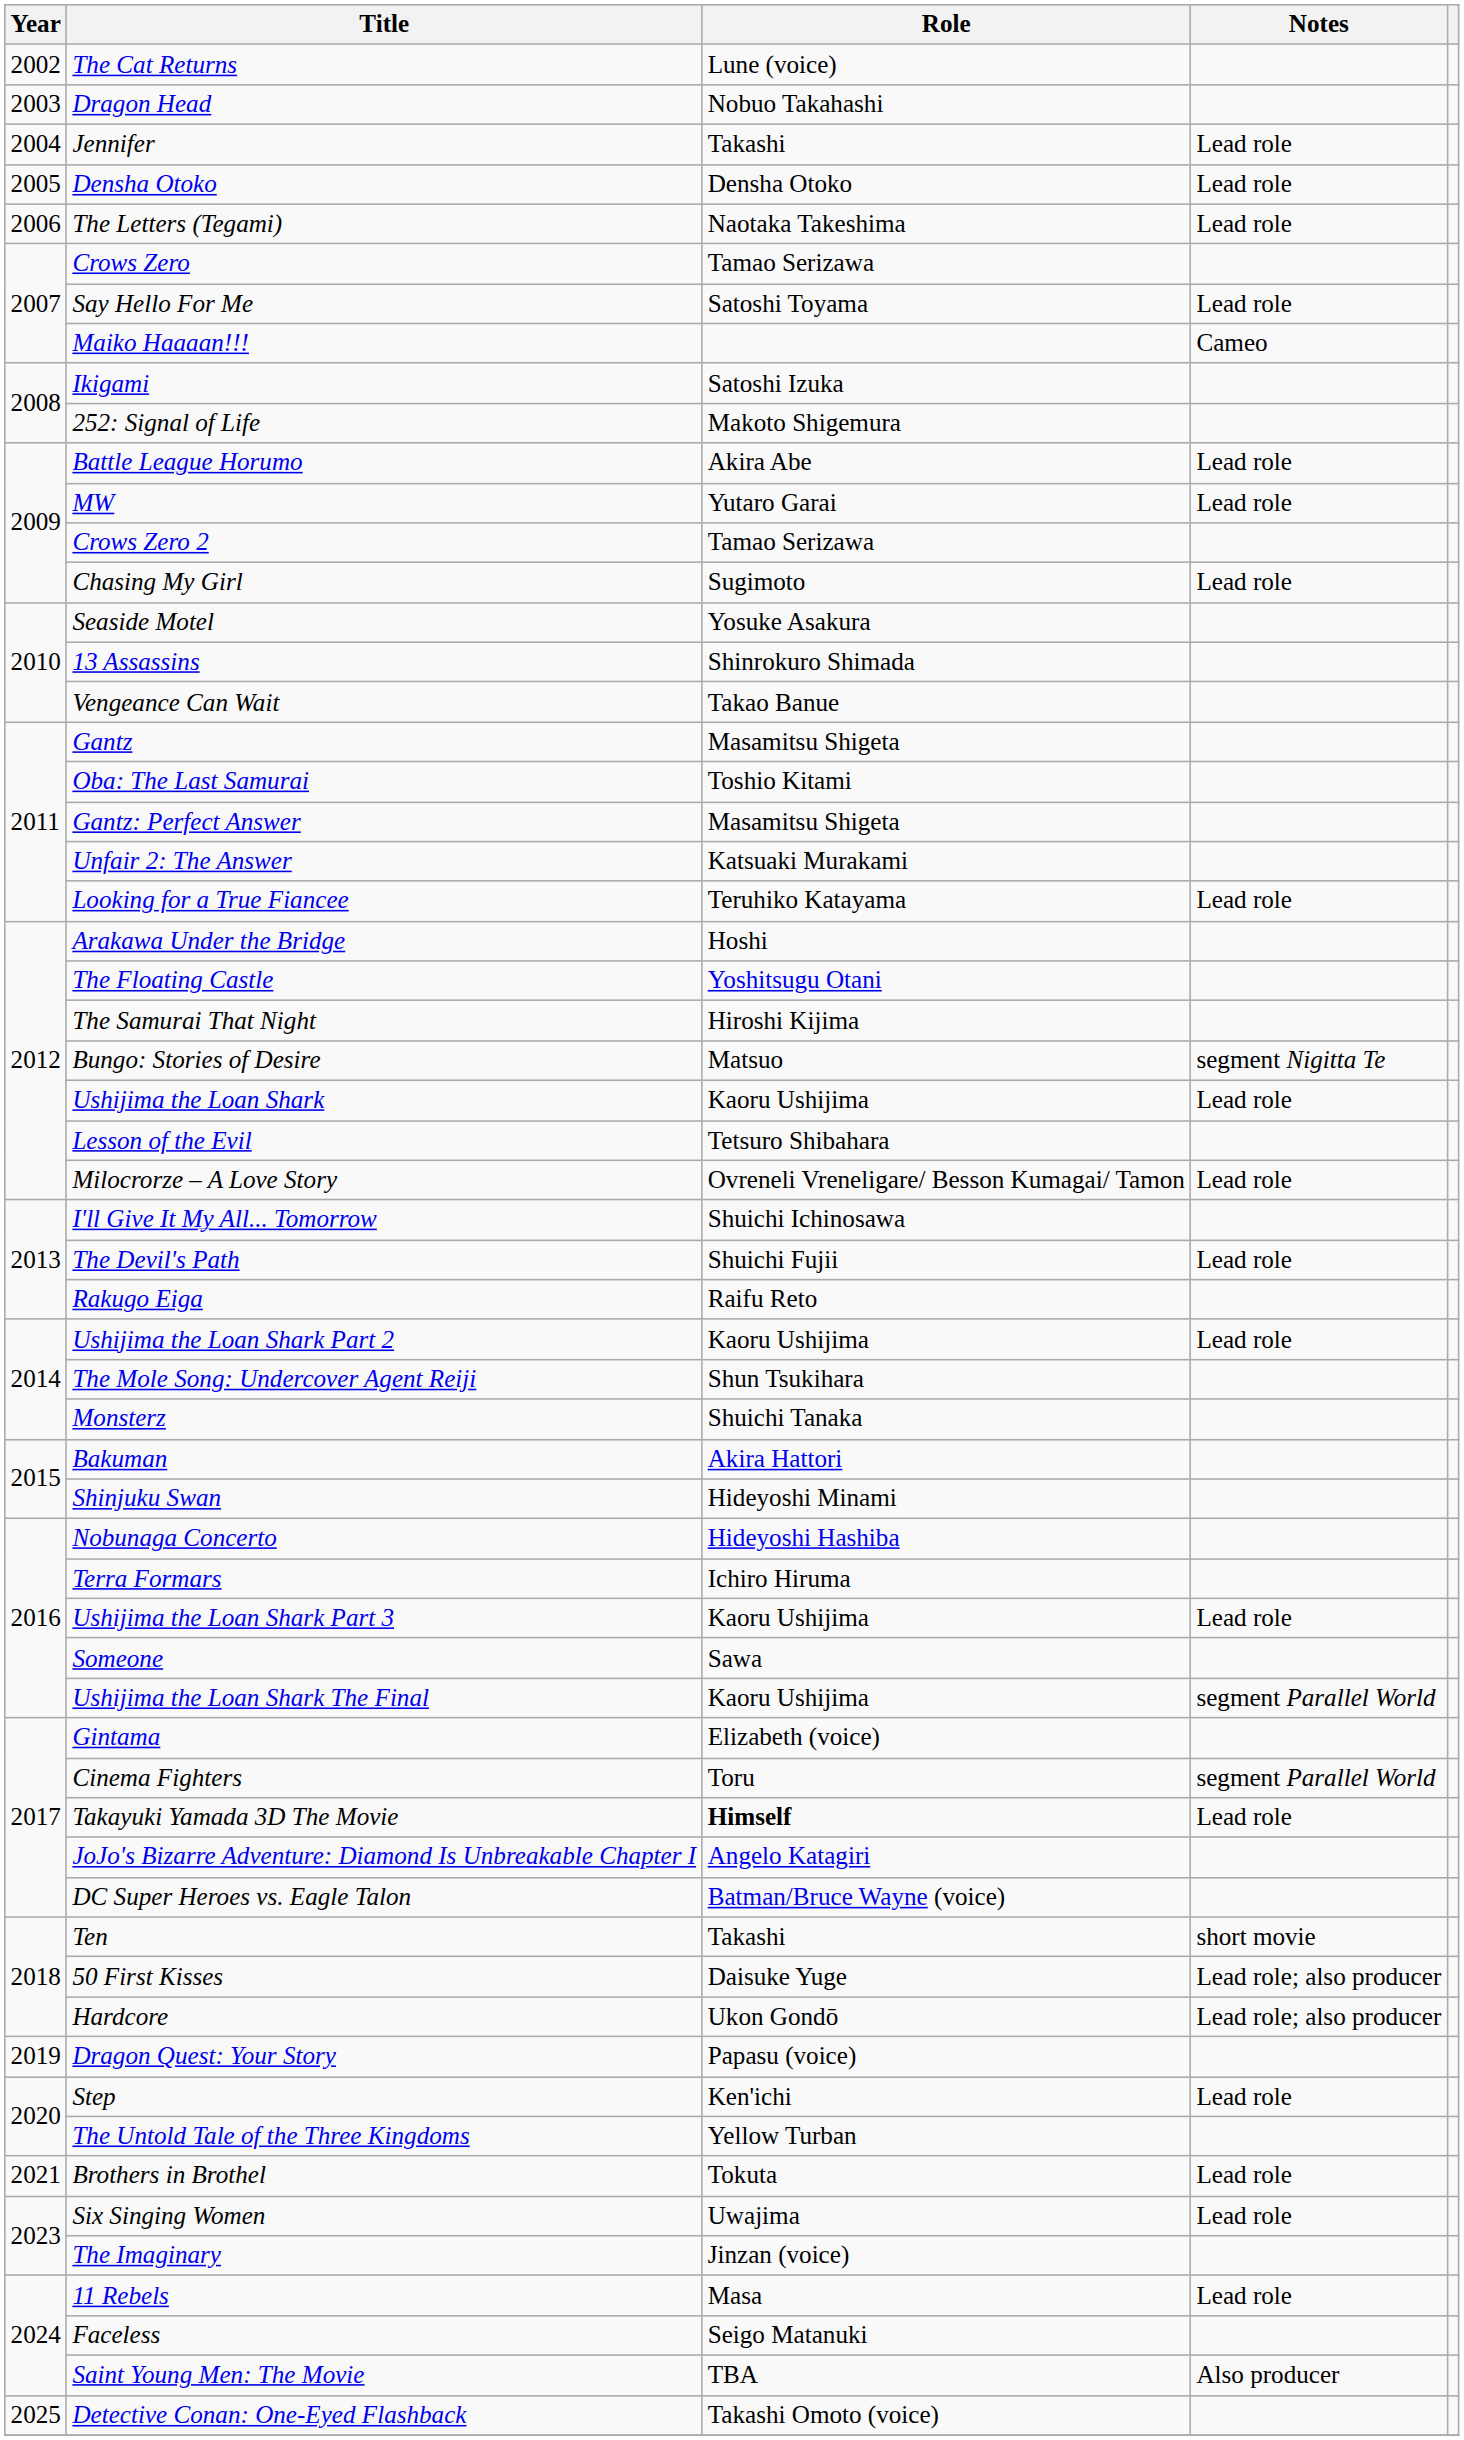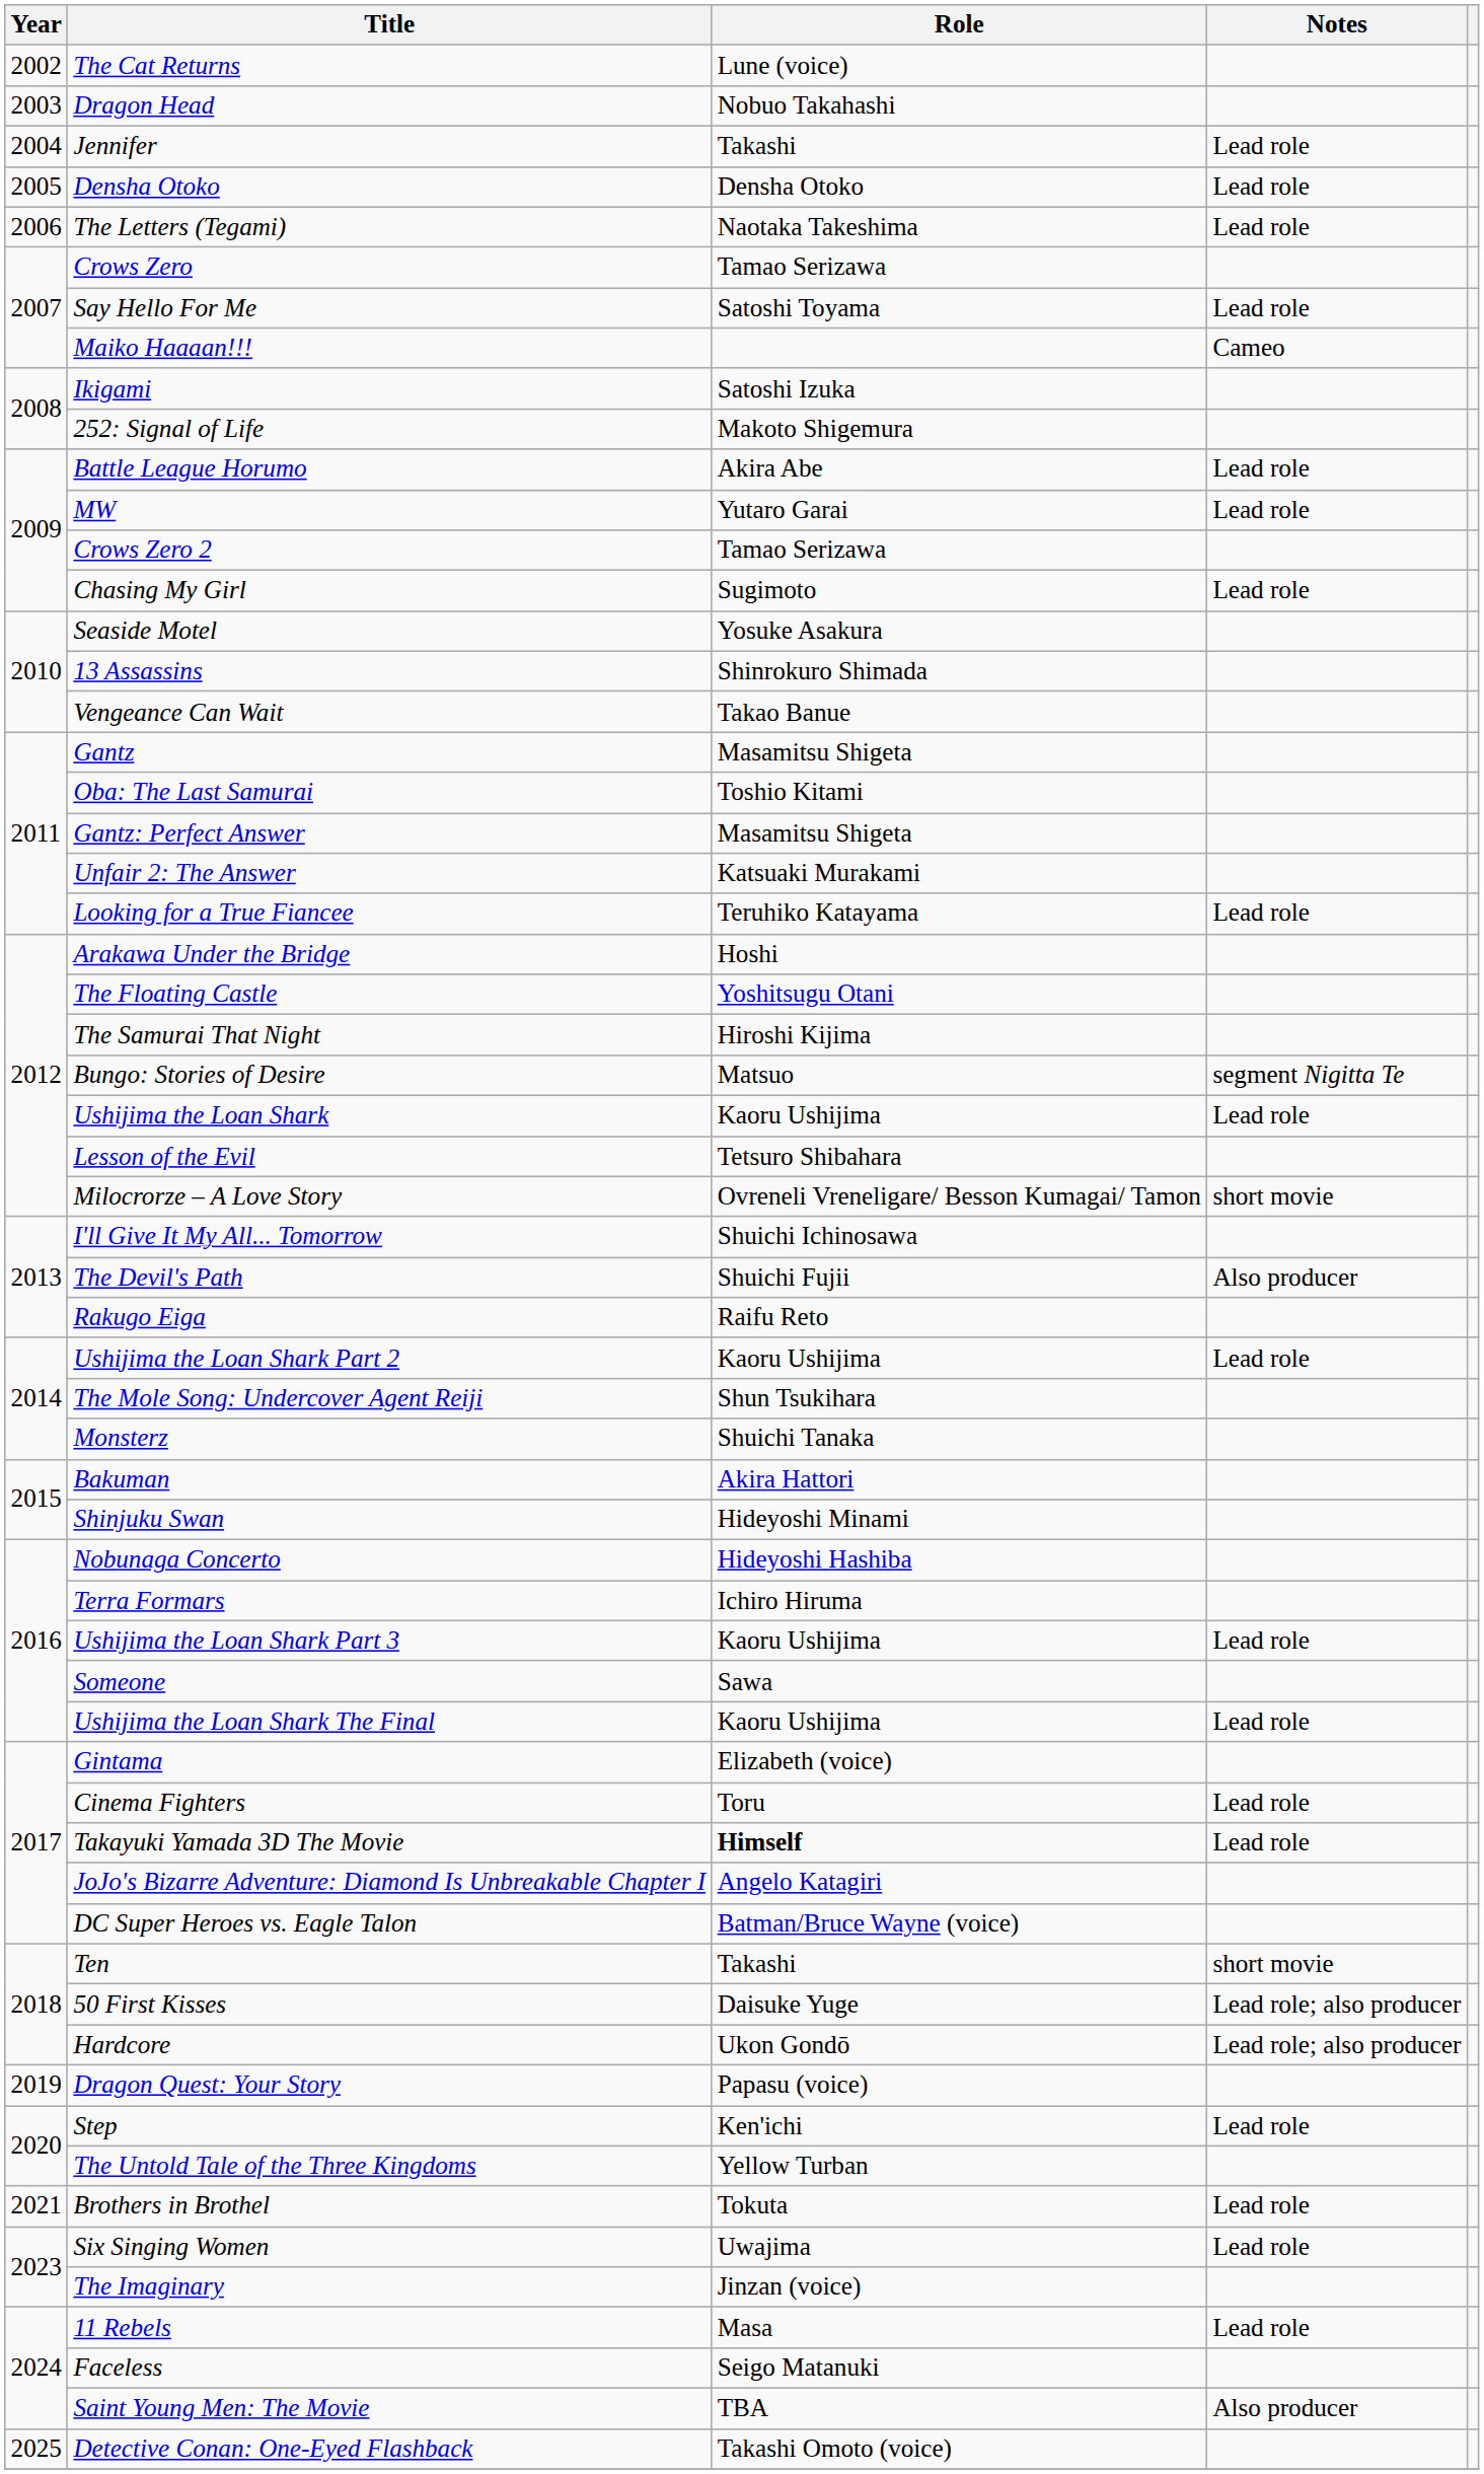Milocrorze – A Love Story | Notes: Lead role -> short movie
The Devil's Path | Notes: Lead role -> Also producer
Ushijima the Loan Shark The Final | Notes: segment Parallel World -> Lead role
Cinema Fighters | Notes: segment Parallel World -> Lead role
